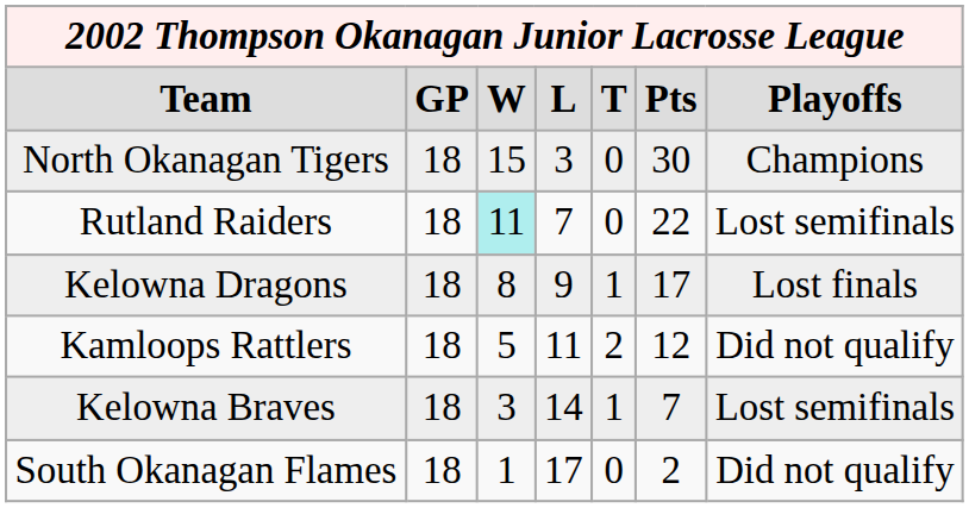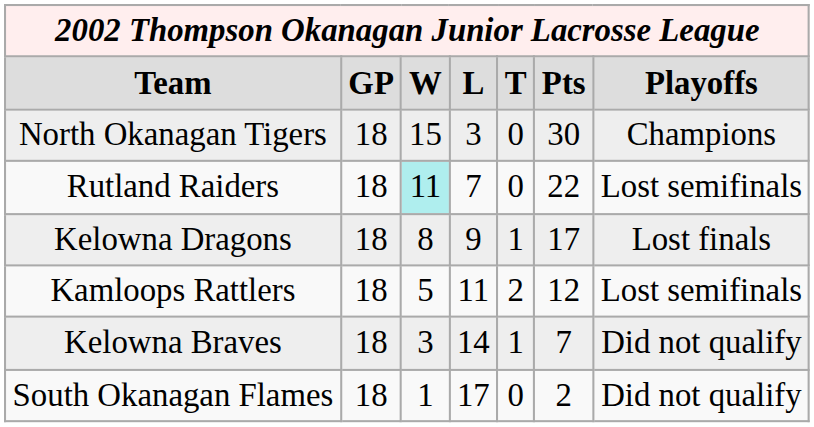Kamloops Rattlers | column 7: Did not qualify -> Lost semifinals
Kelowna Braves | column 7: Lost semifinals -> Did not qualify
